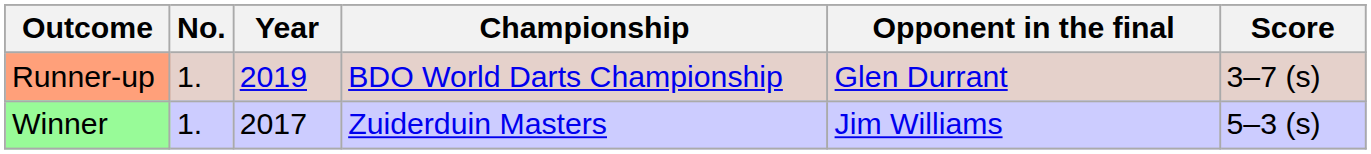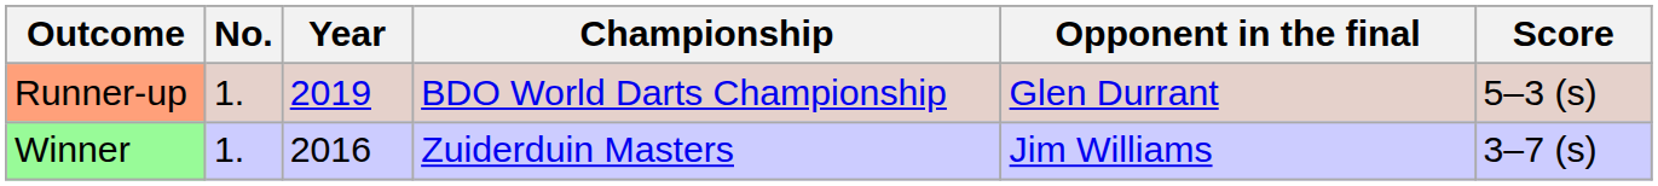Runner-up | Score: 3–7 (s) -> 5–3 (s)
Winner | Year: 2017 -> 2016
Winner | Score: 5–3 (s) -> 3–7 (s)
